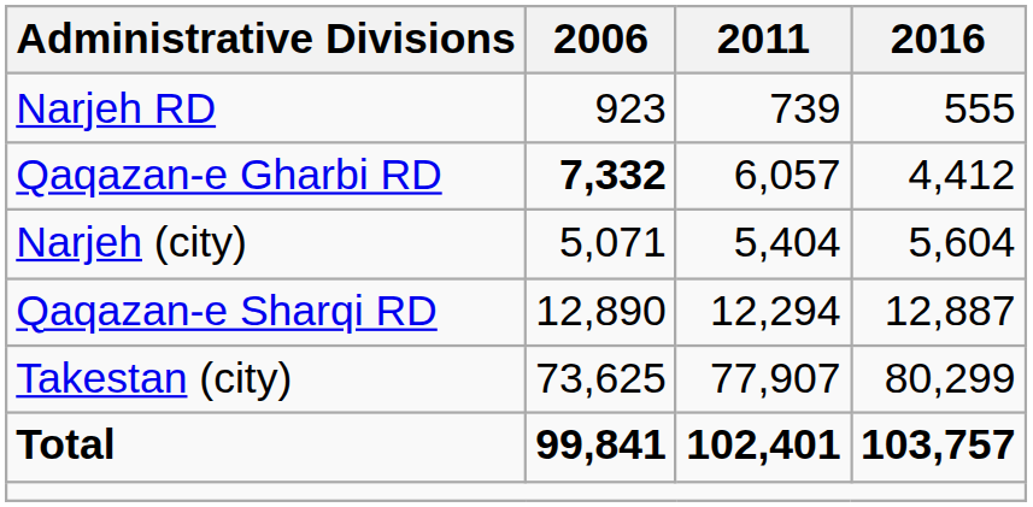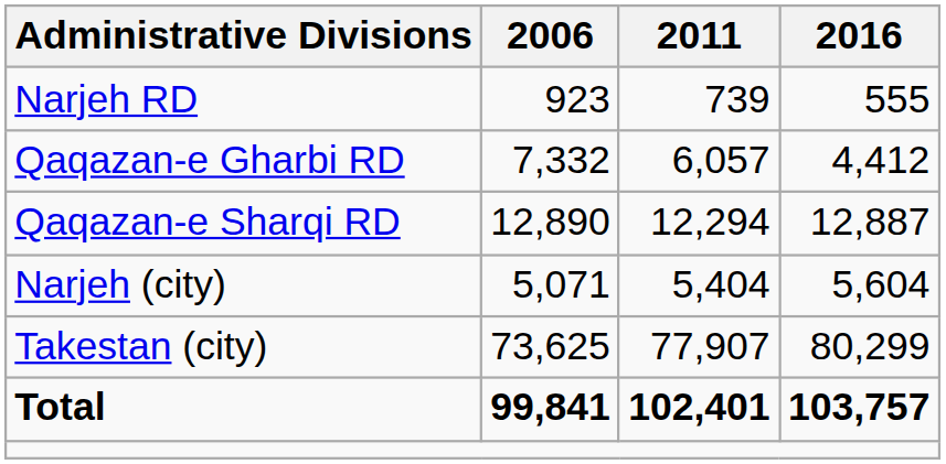Qaqazan-e Gharbi RD | 2006: bold -> normal
rows swapped: Qaqazan-e Sharqi RD <-> Narjeh (city)
